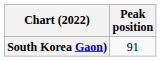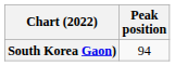South Korea Gaon) | Peak position: 91 -> 94
